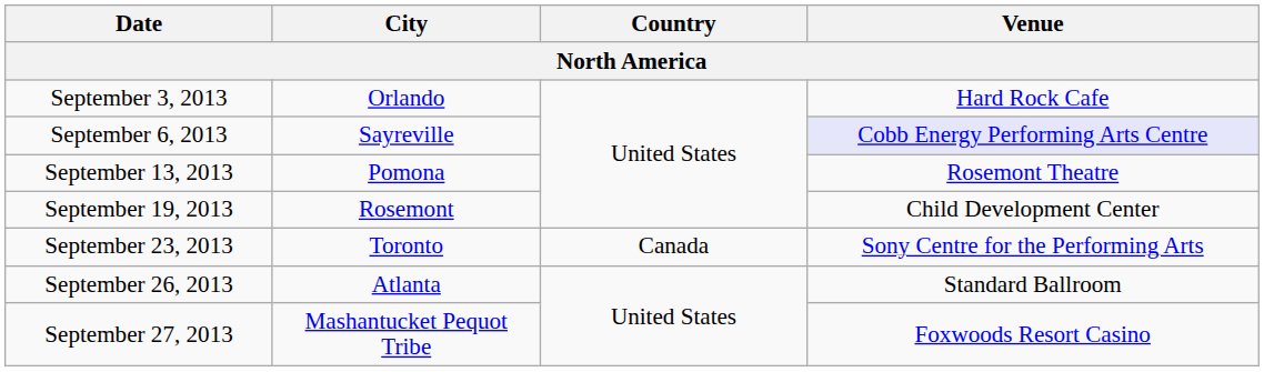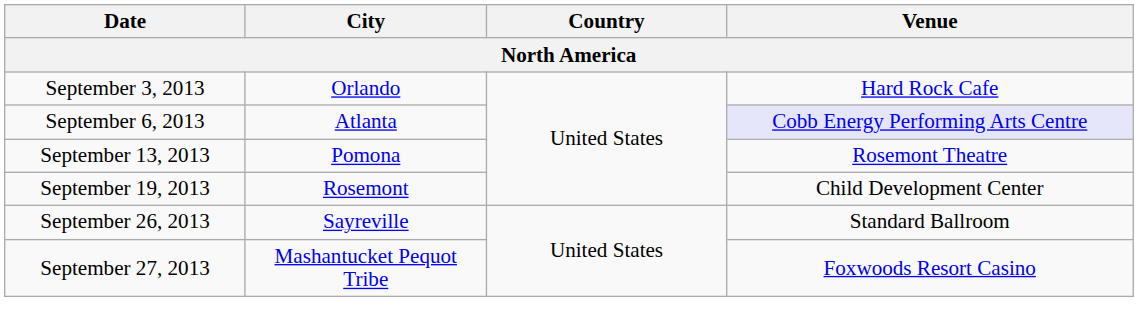September 6, 2013 | City: Sayreville -> Atlanta
- row: September 23, 2013 | Toronto | Canada | Sony Centre for the Performing Arts
September 26, 2013 | City: Atlanta -> Sayreville
